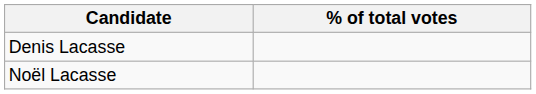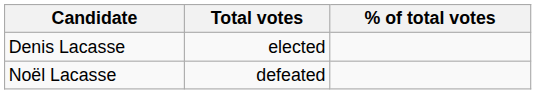+ column: Total votes | elected | defeated
